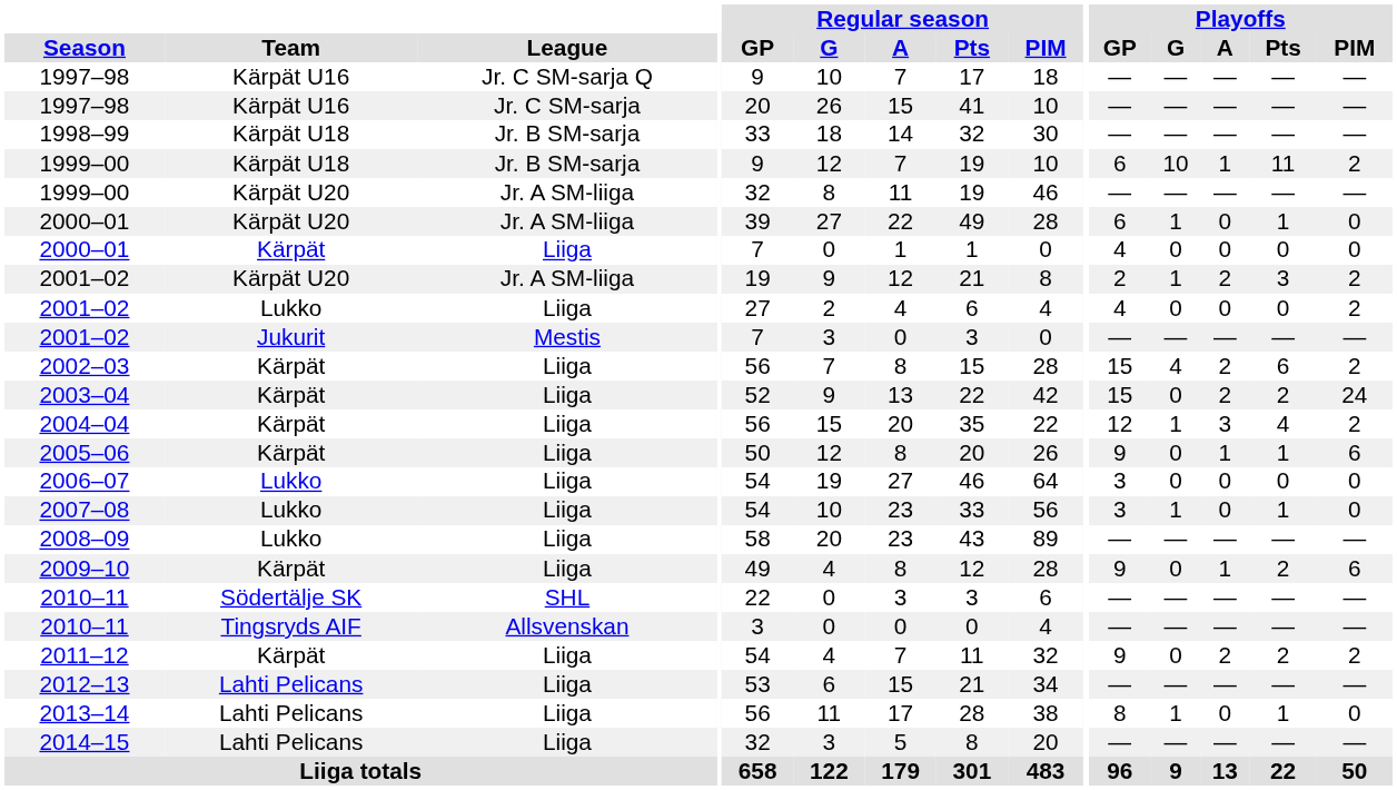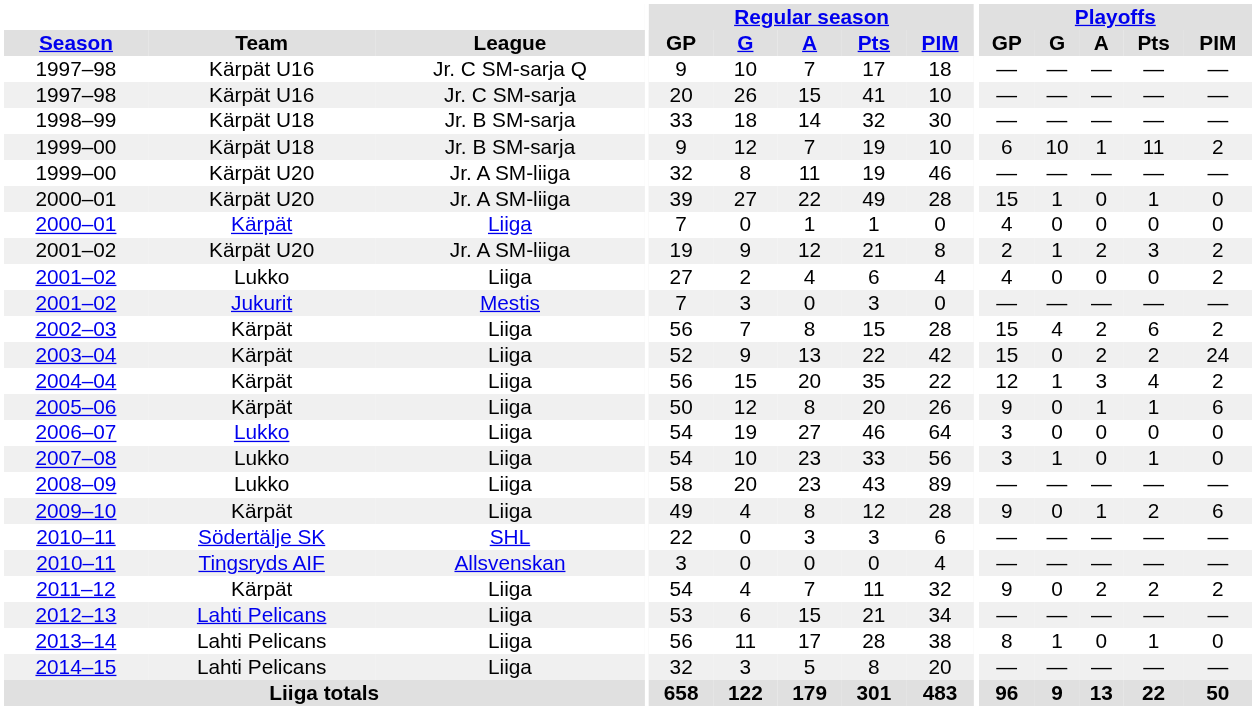2000–01 / Jr. A SM-liiga | Playoffs / GP: 6 -> 15
